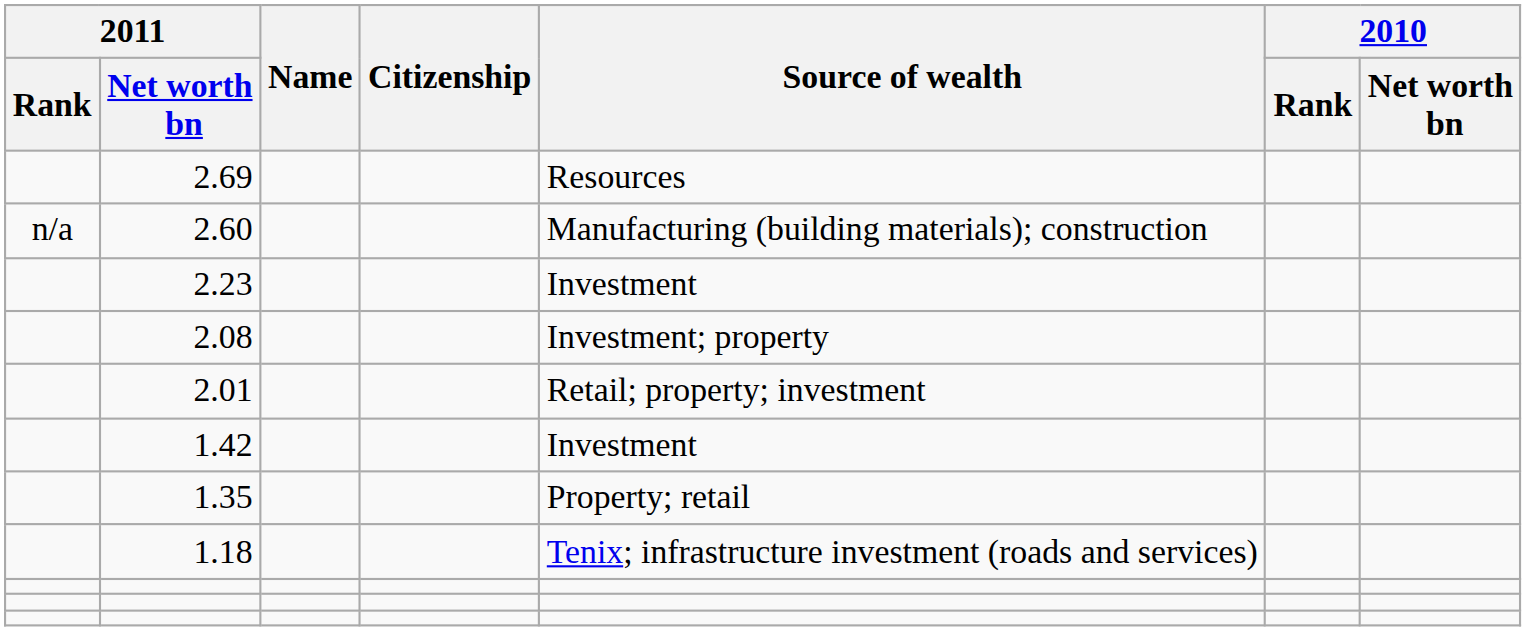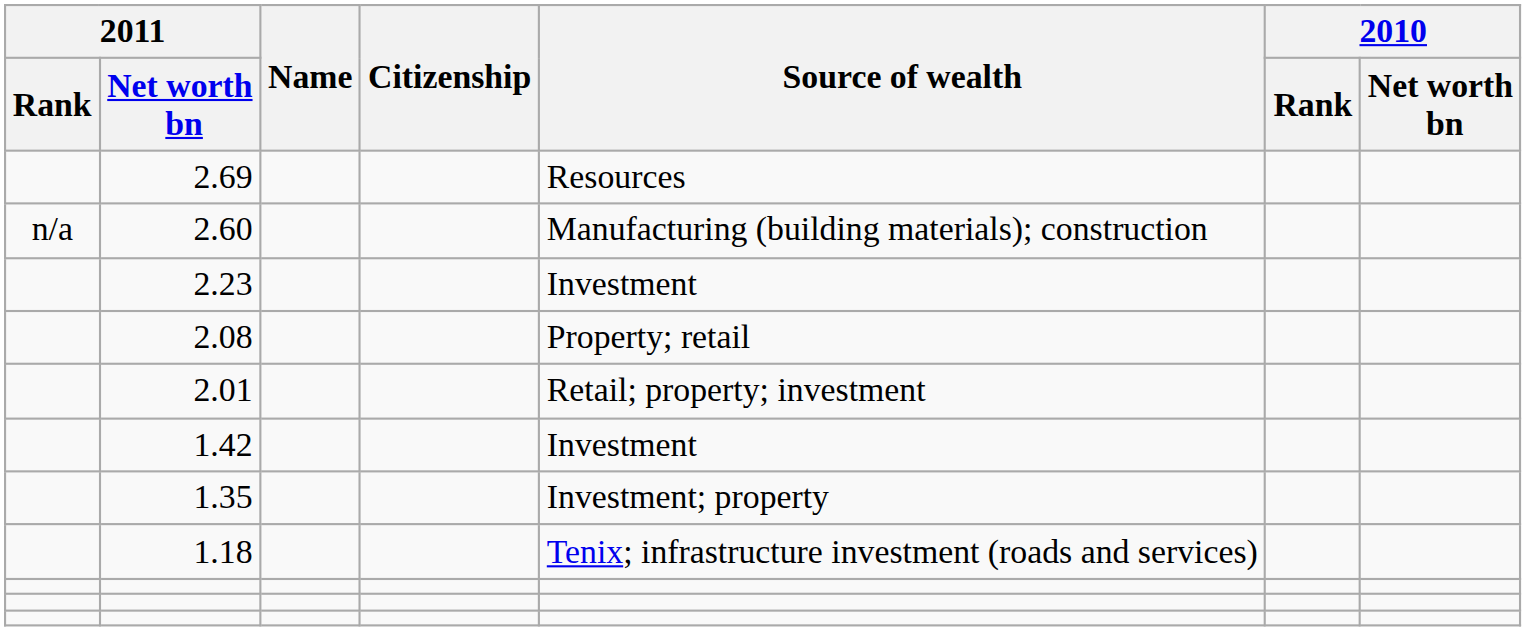2.08 | Source of wealth: Investment; property -> Property; retail
1.35 | Source of wealth: Property; retail -> Investment; property
